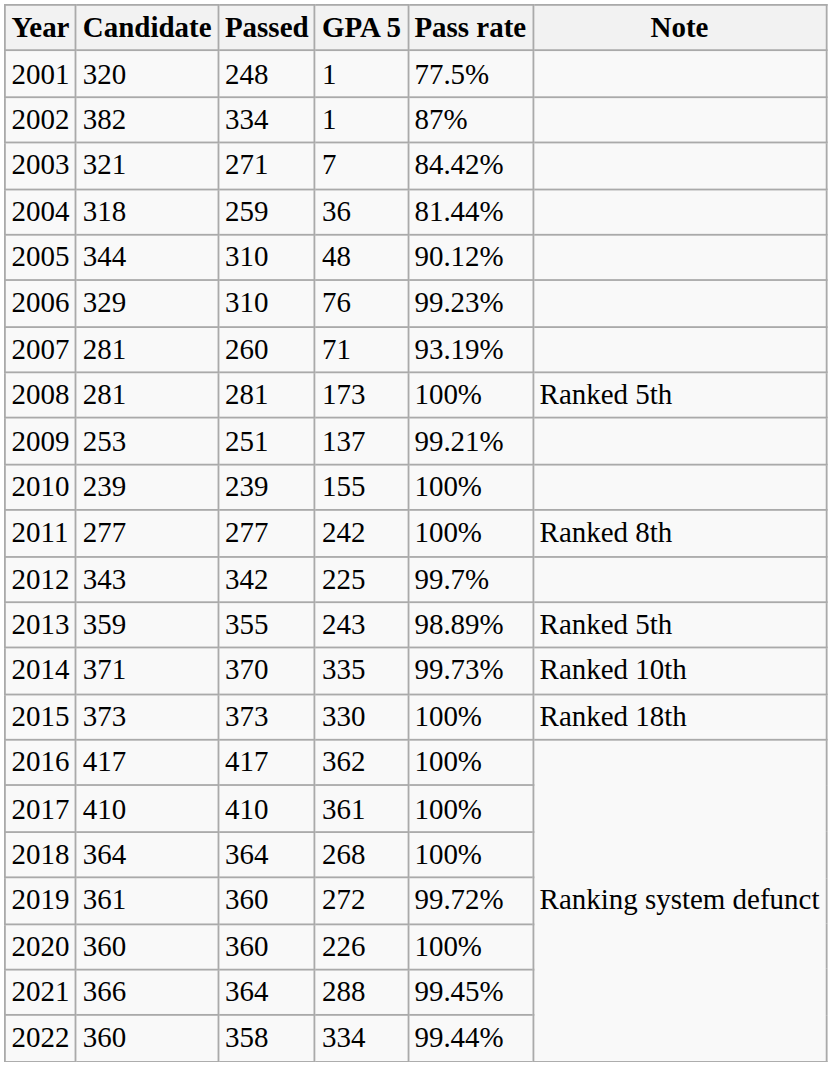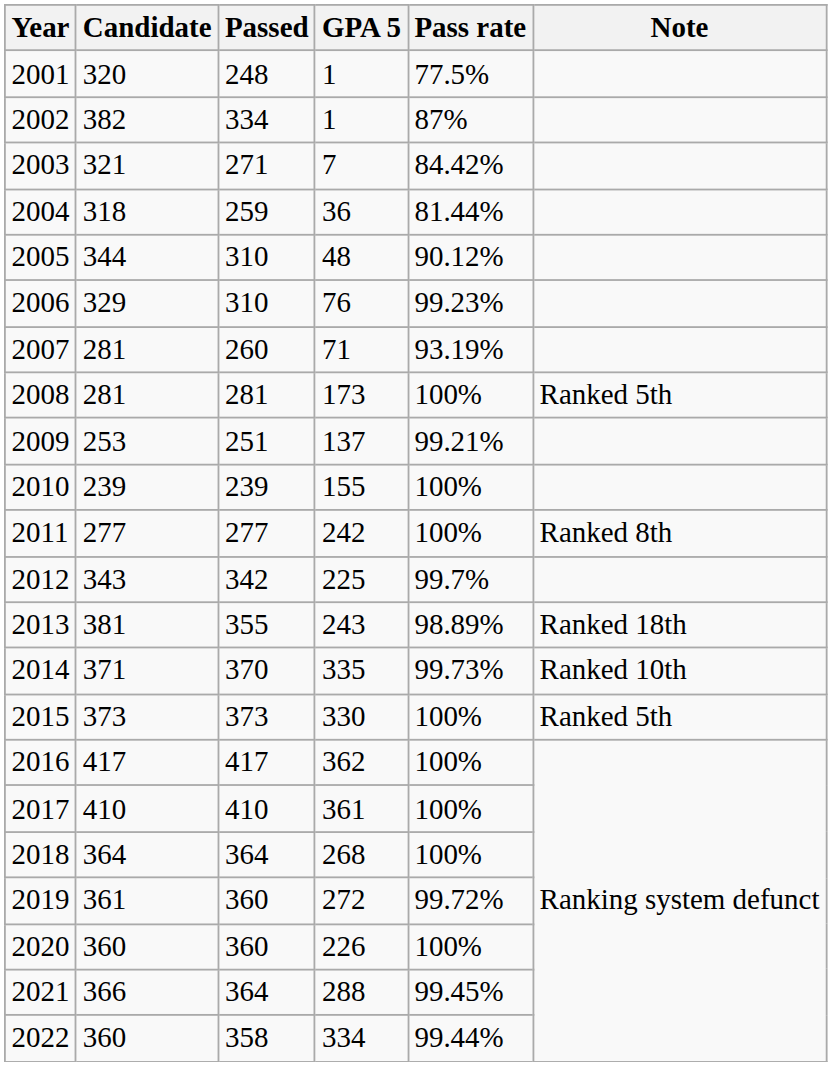2013 | Candidate: 359 -> 381
2013 | Note: Ranked 5th -> Ranked 18th
2015 | Note: Ranked 18th -> Ranked 5th
